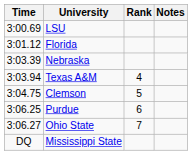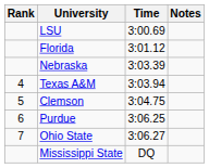columns swapped: Rank <-> Time
